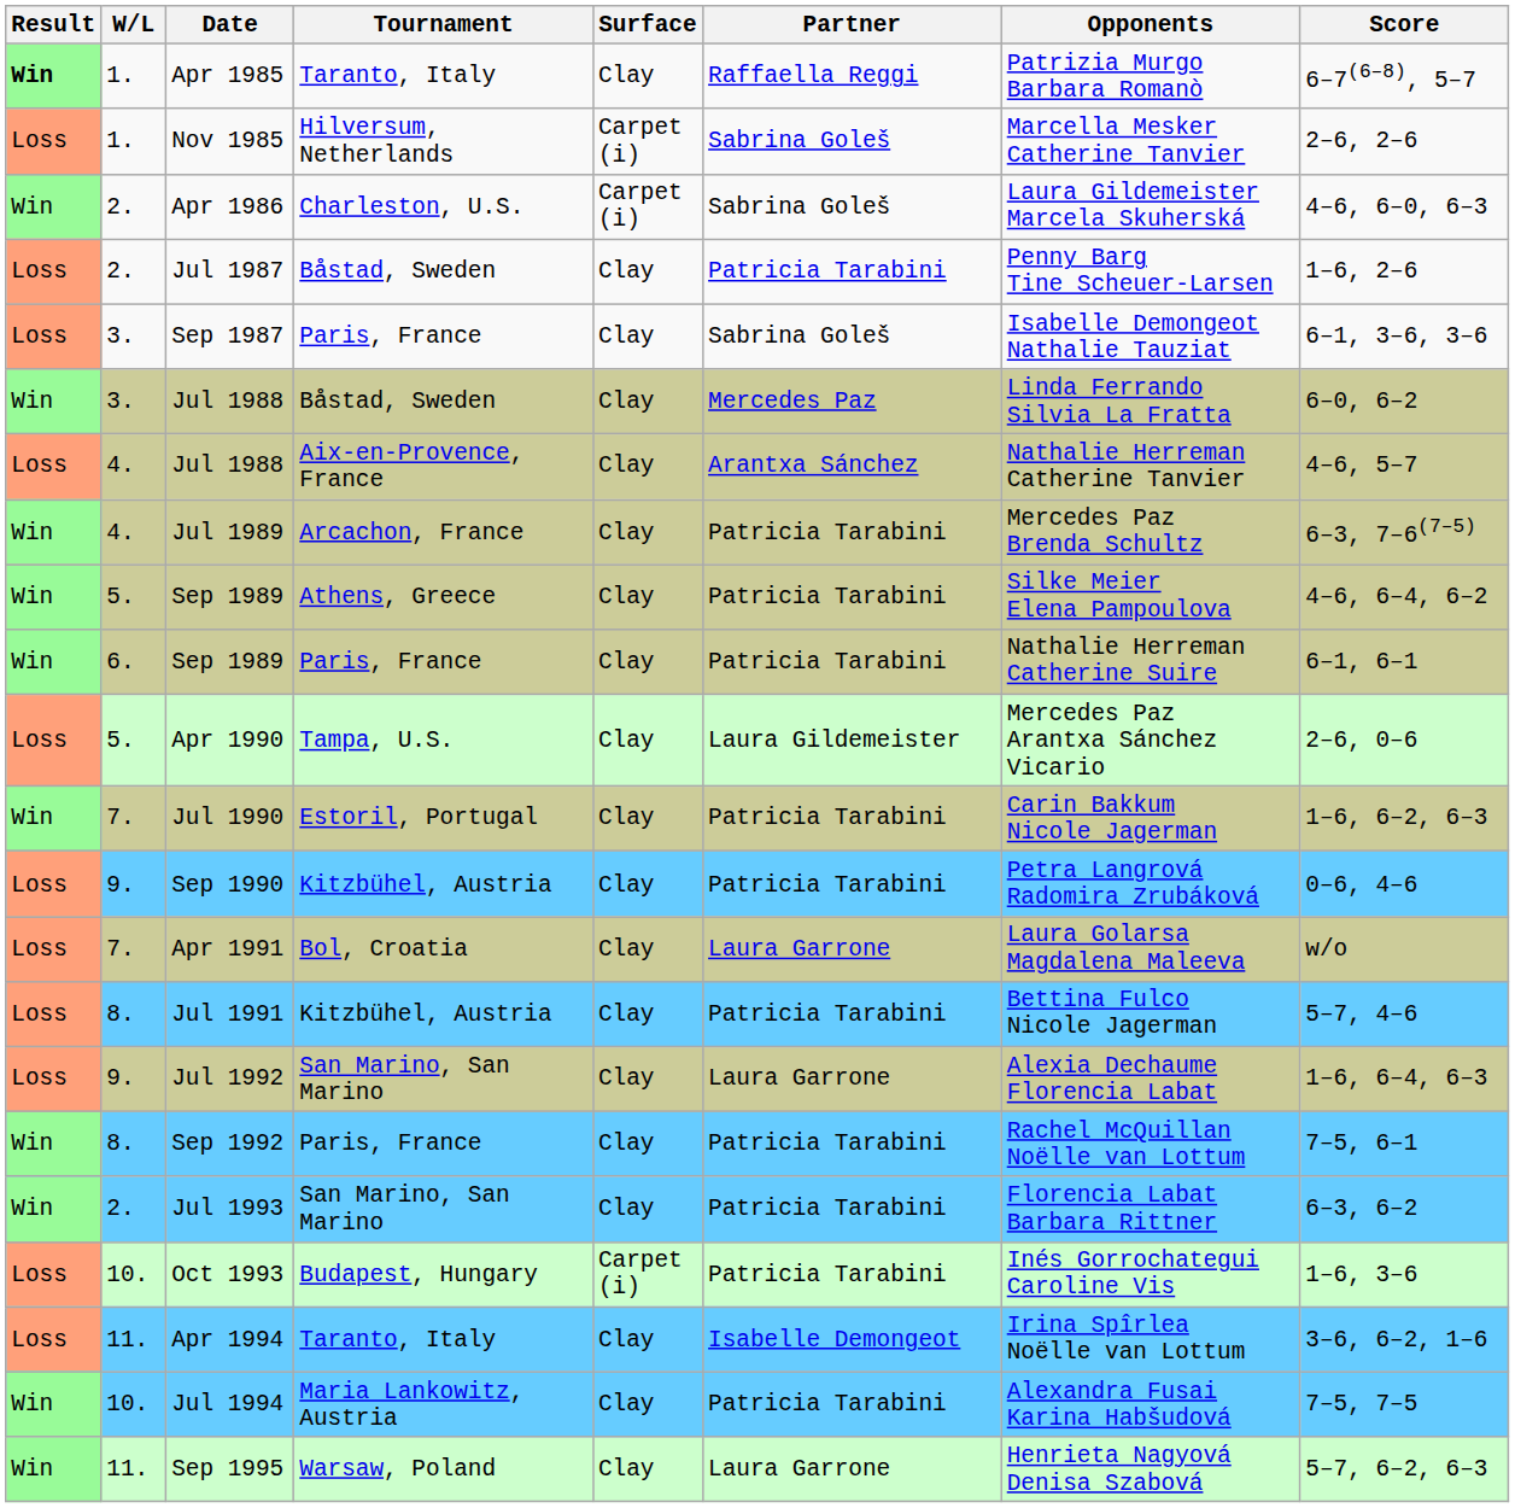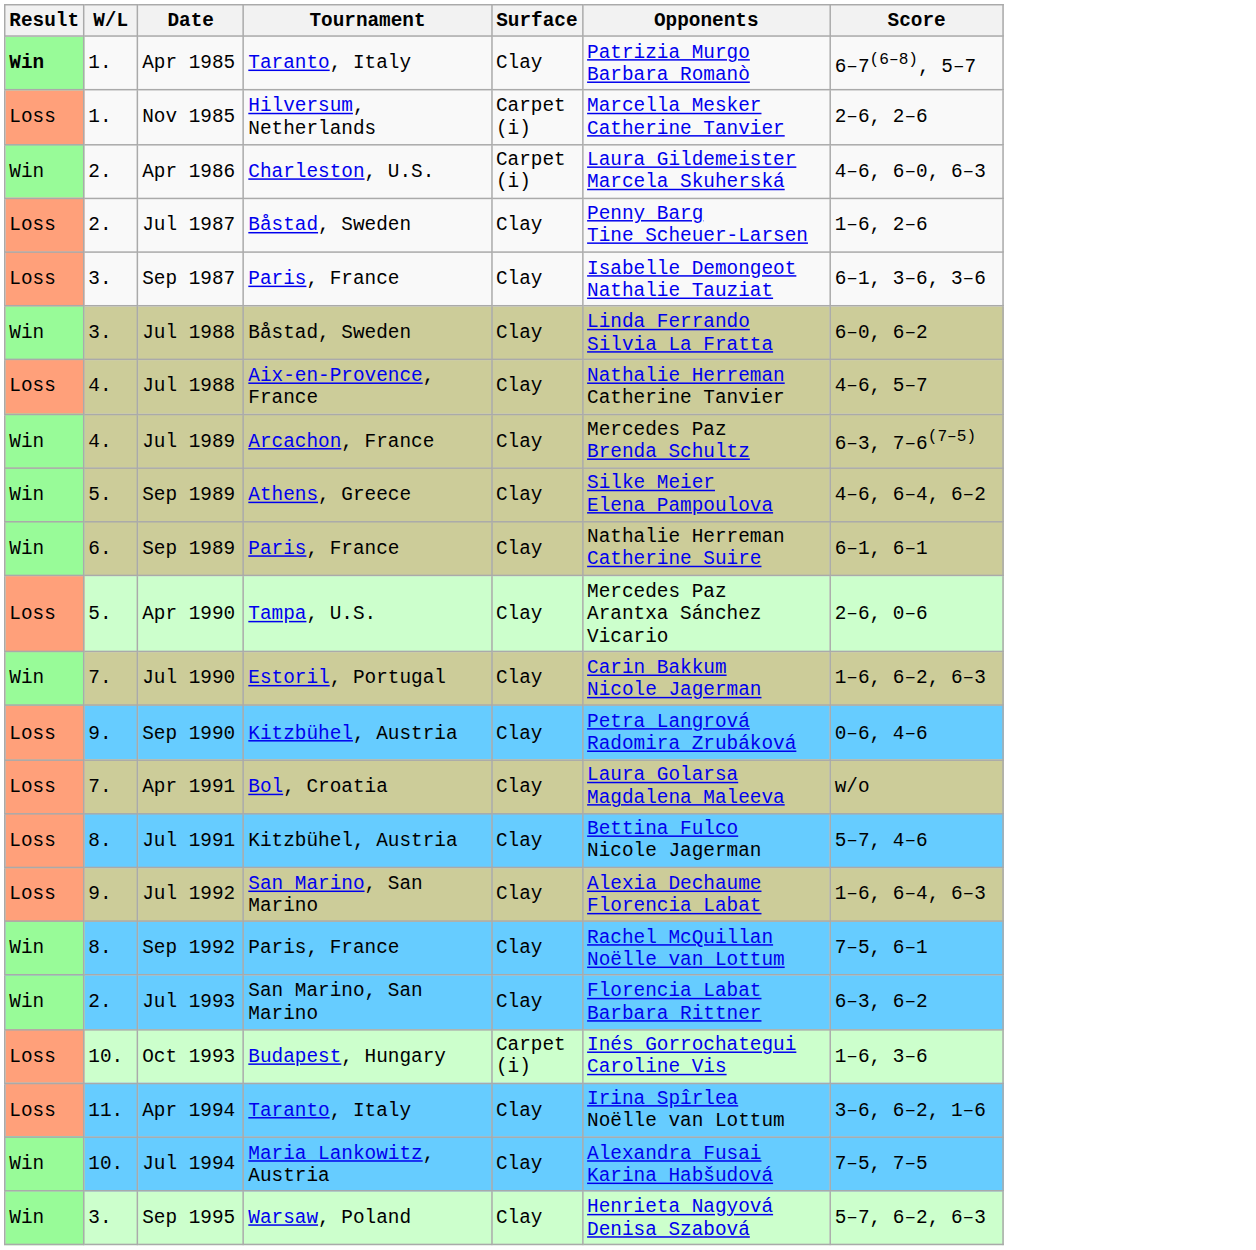- column: Partner | Raffaella Reggi | Sabrina Goleš | Sabrina Goleš | Patricia Tarabini | Sabrina Goleš | Mercedes Paz | Arantxa Sánchez | Patricia Tarabini | Patricia Tarabini | Patricia Tarabini | Laura Gildemeister | Patricia Tarabini | Patricia Tarabini | Laura Garrone | Patricia Tarabini | Laura Garrone | Patricia Tarabini | Patricia Tarabini | Patricia Tarabini | Isabelle Demongeot | Patricia Tarabini | Laura Garrone
Sep 1995 | W/L: 11. -> 3.
